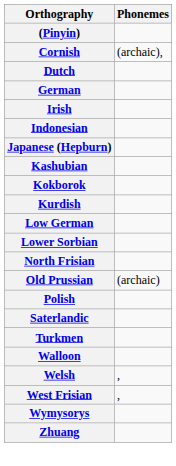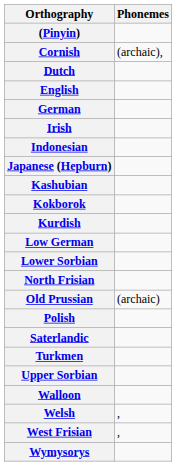+ row: English
+ row: Upper Sorbian
- row: Zhuang
